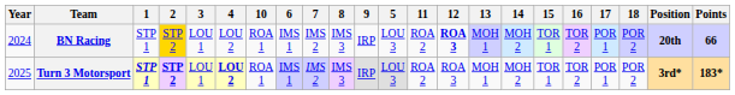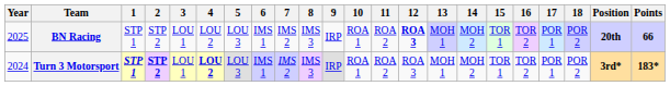columns swapped: 5 <-> 10
BN Racing | Year: 2024 -> 2025
BN Racing | 2: gold background -> no background
Turn 3 Motorsport | Year: 2025 -> 2024
